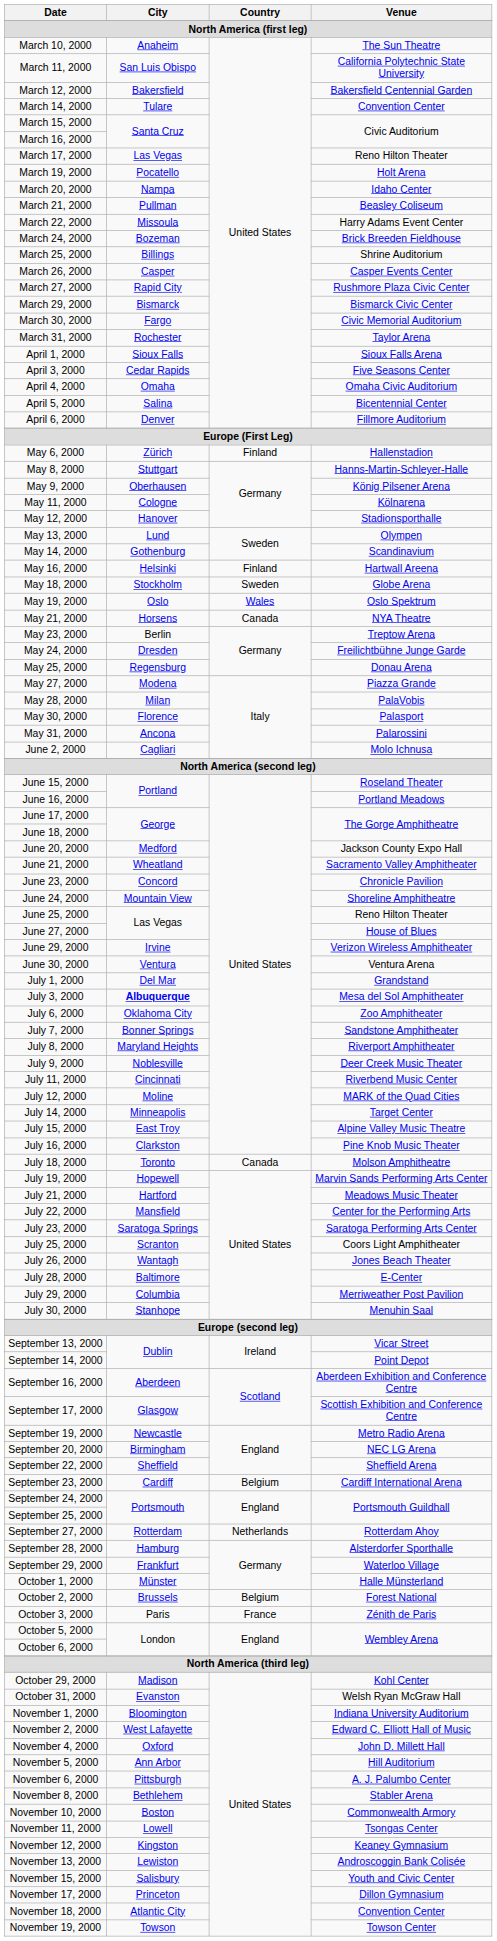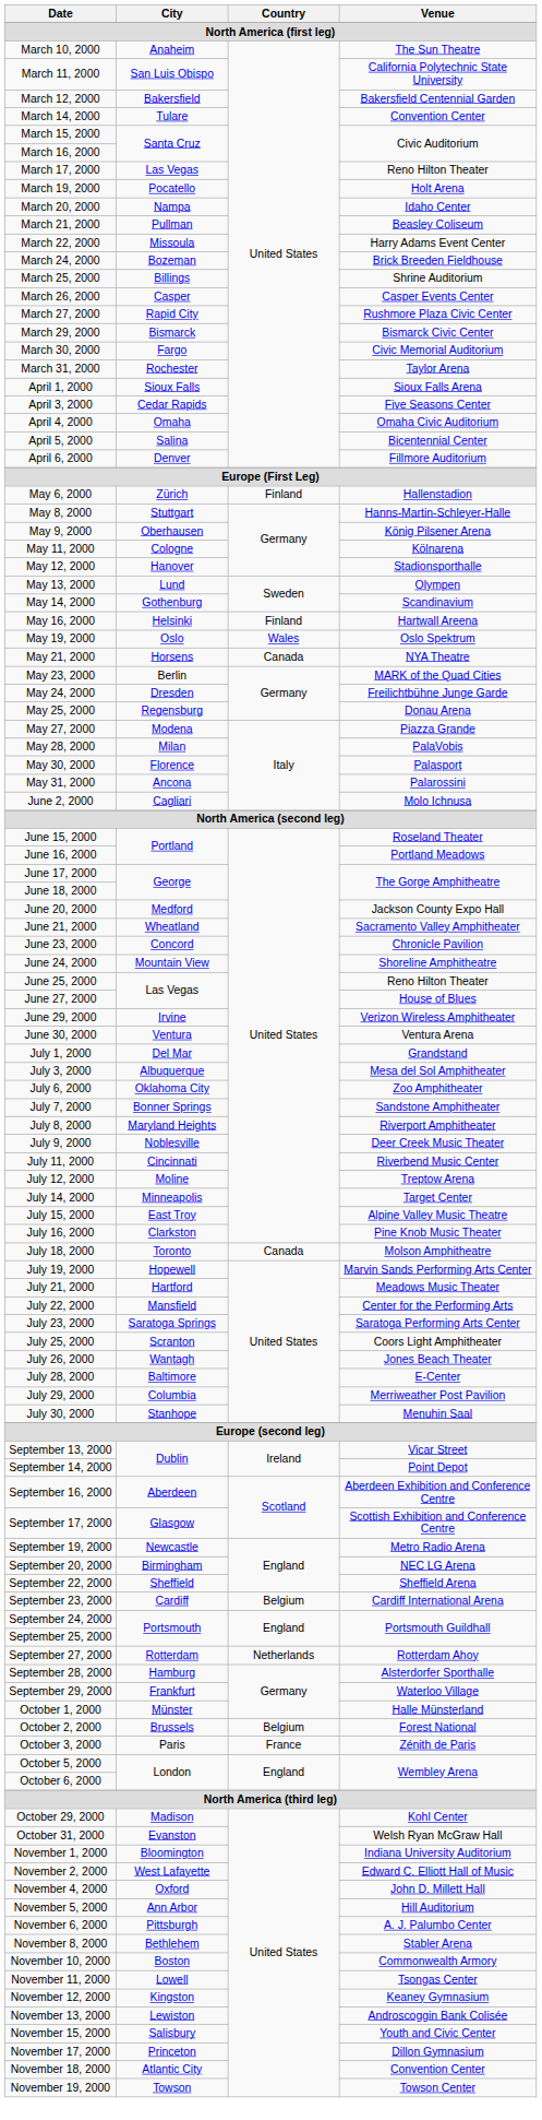- row: May 18, 2000 | Stockholm | Sweden | Globe Arena
May 23, 2000 | Venue: Treptow Arena -> MARK of the Quad Cities
July 3, 2000 | City: bold -> normal
July 12, 2000 | Venue: MARK of the Quad Cities -> Treptow Arena
